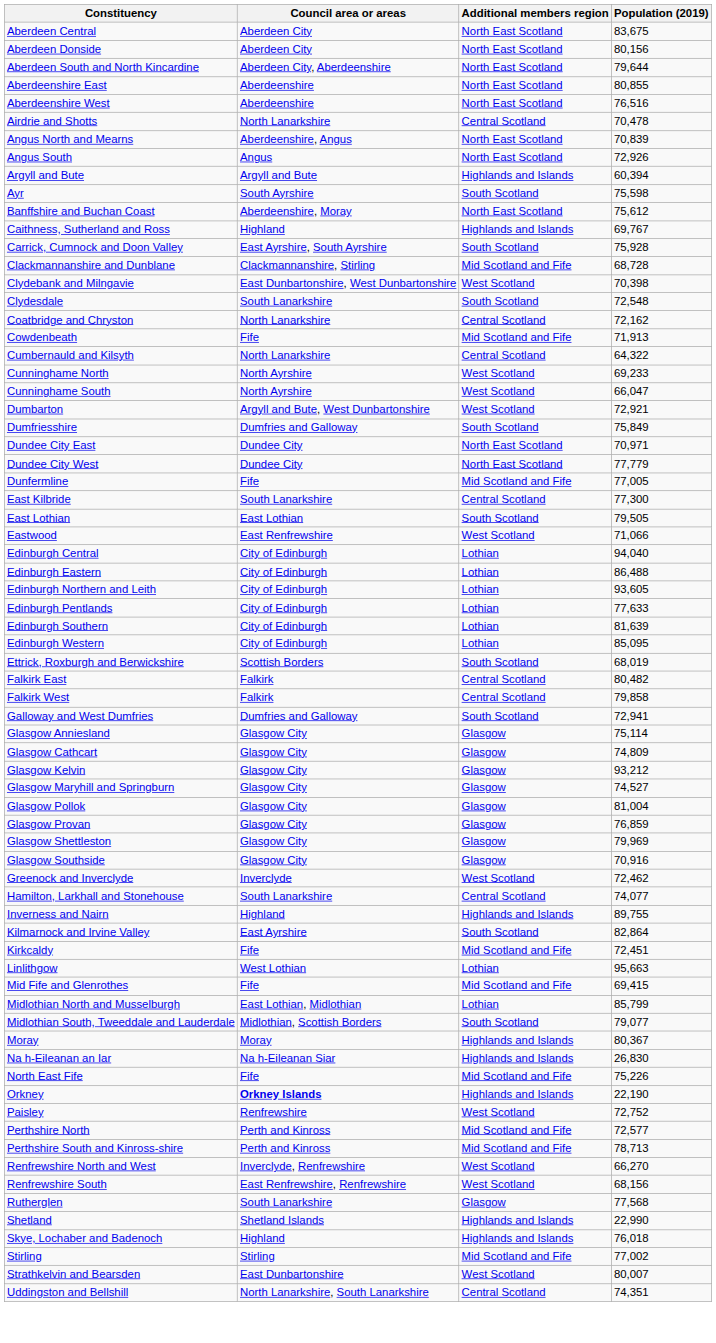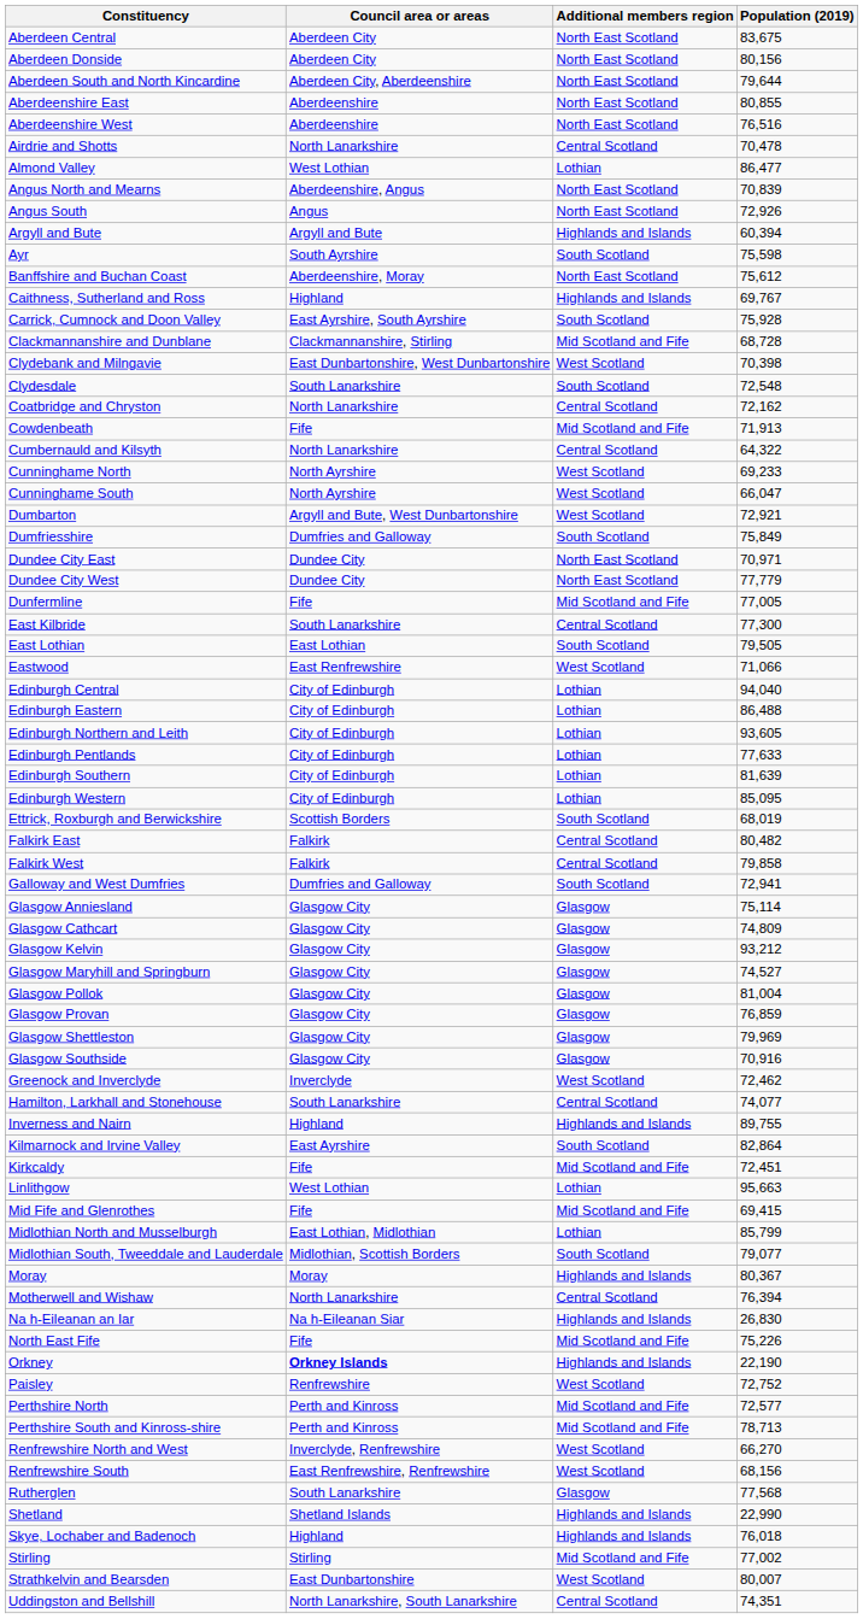+ row: Almond Valley | West Lothian | Lothian | 86,477
+ row: Motherwell and Wishaw | North Lanarkshire | Central Scotland | 76,394
